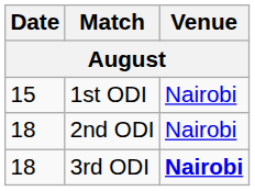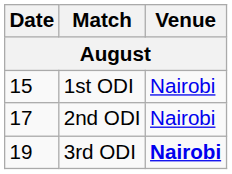2nd ODI | Date: 18 -> 17
3rd ODI | Date: 18 -> 19
